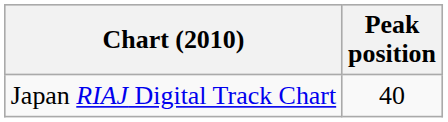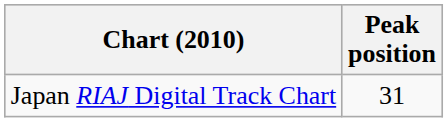Japan RIAJ Digital Track Chart | Peak position: 40 -> 31
